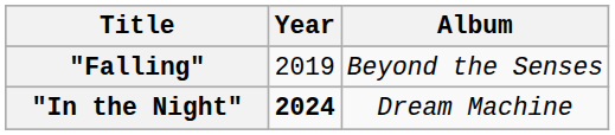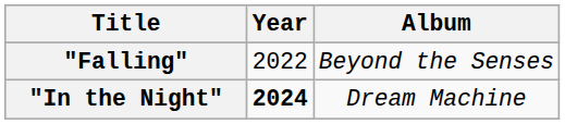"Falling" | Year: 2019 -> 2022
